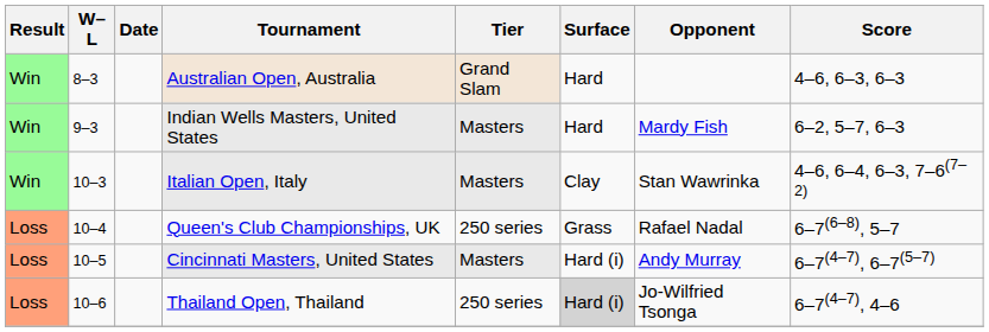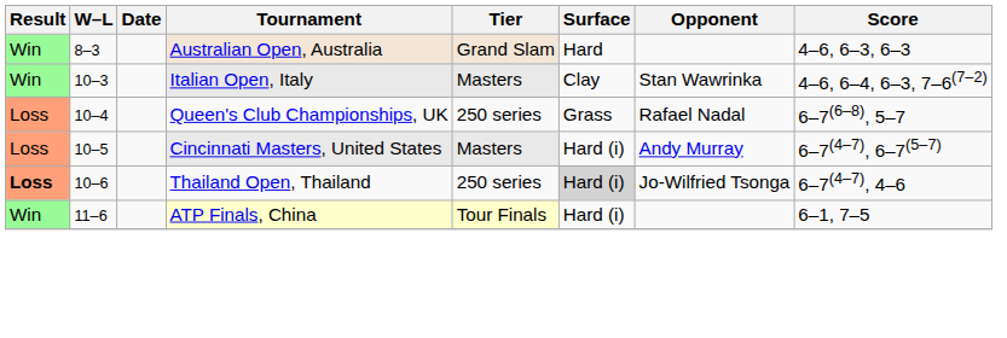- row: Win | 9–3 | Indian Wells Masters, United States | Masters | Hard | Mardy Fish | 6–2, 5–7, 6–3
Thailand Open, Thailand | Result: normal -> bold
+ row: Win | 11–6 | ATP Finals, China | Tour Finals | Hard (i) | 6–1, 7–5
